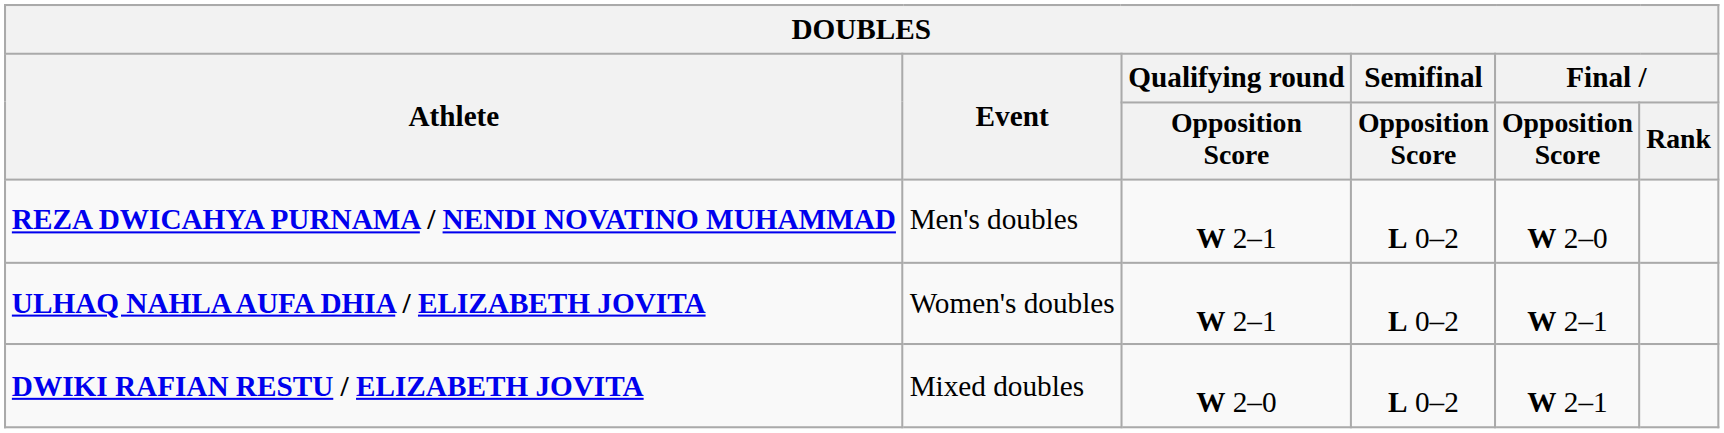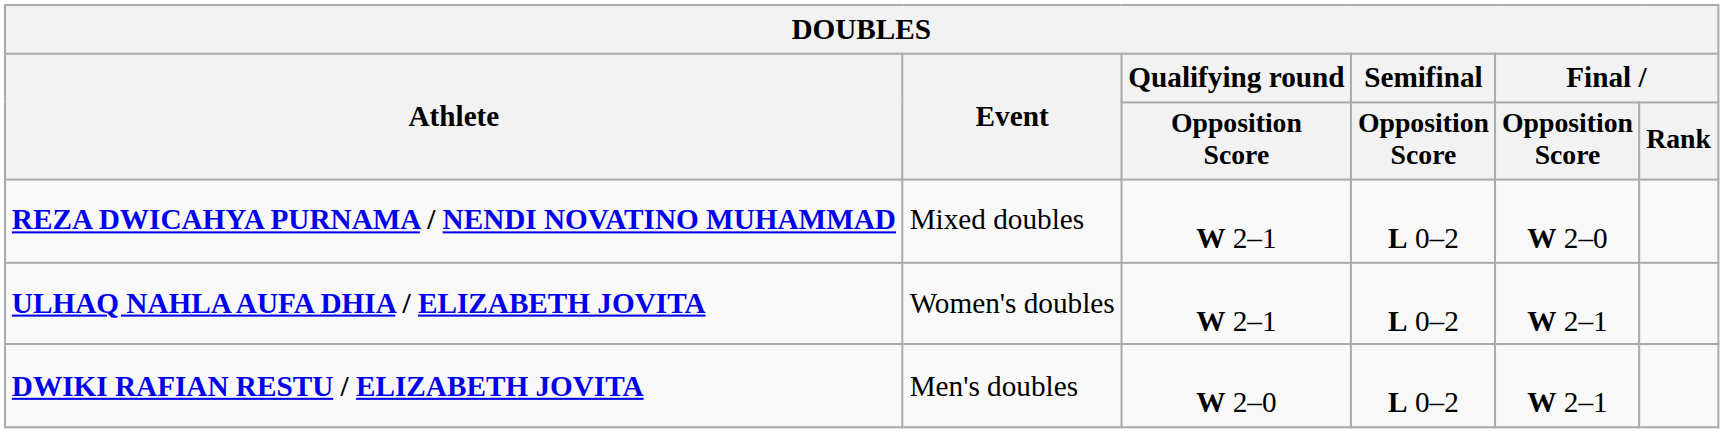REZA DWICAHYA PURNAMA / NENDI NOVATINO MUHAMMAD | Event: Men's doubles -> Mixed doubles
DWIKI RAFIAN RESTU / ELIZABETH JOVITA | Event: Mixed doubles -> Men's doubles
